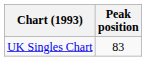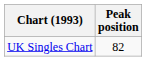UK Singles Chart | Peak position: 83 -> 82
